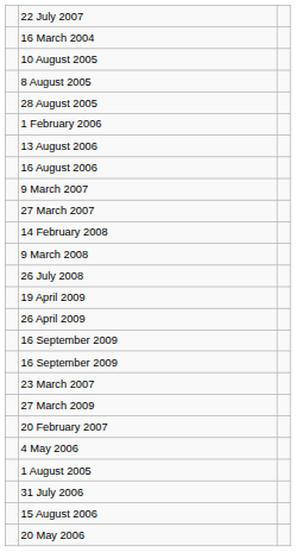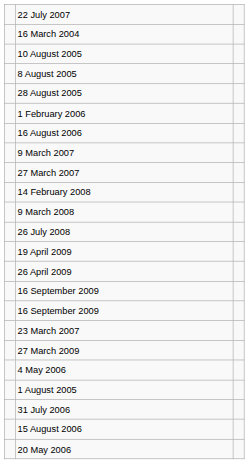- row: 13 August 2006
- row: 20 February 2007
